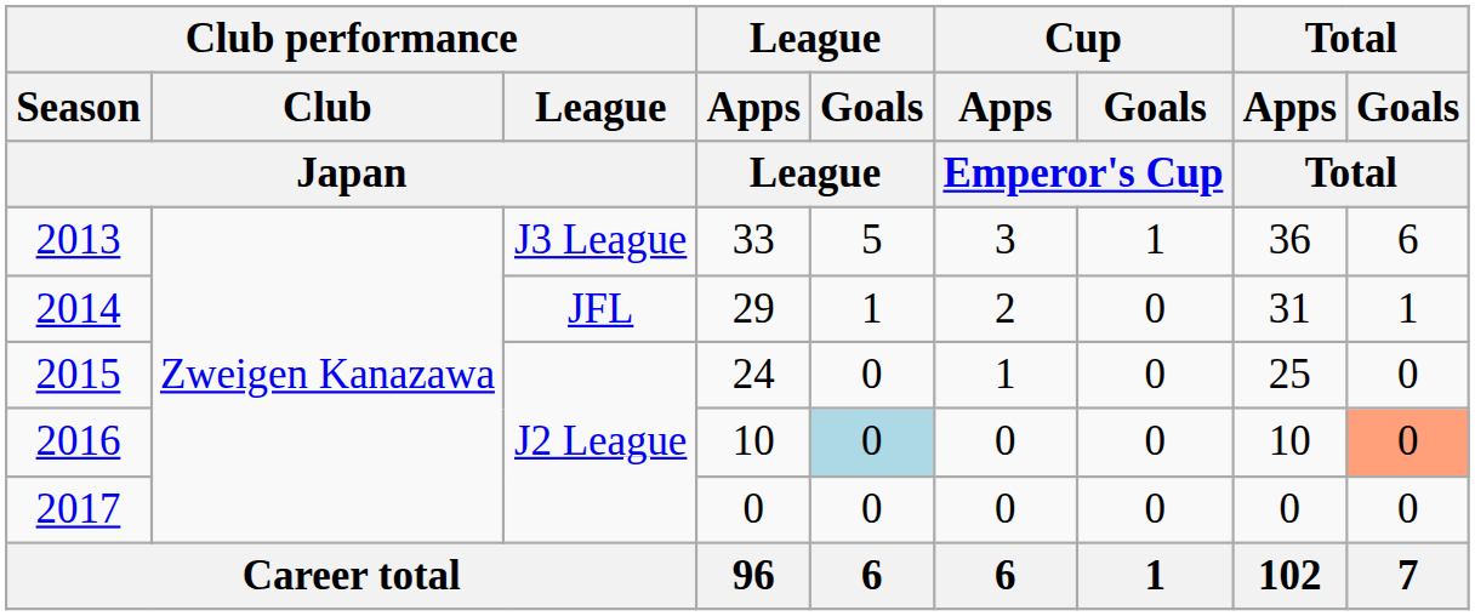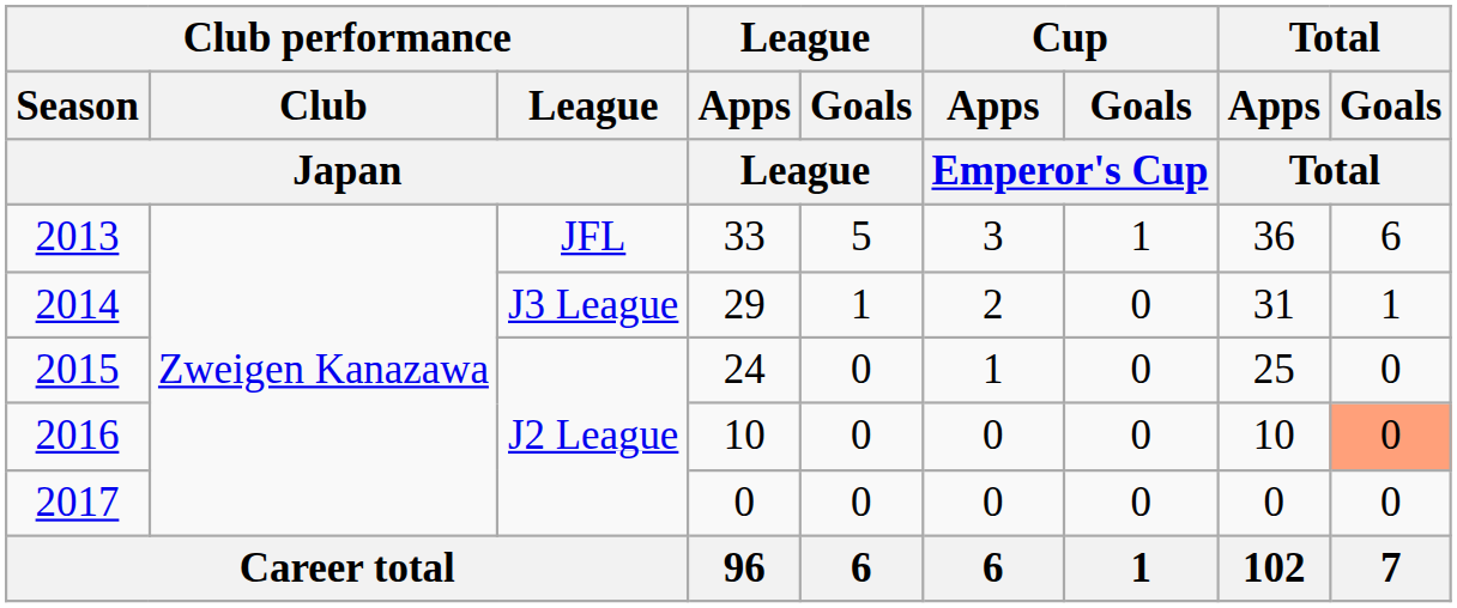2013 | Club performance / League / Japan: J3 League -> JFL
2014 | Club performance / League / Japan: JFL -> J3 League
2016 | League / Goals / League: lightblue background -> no background
